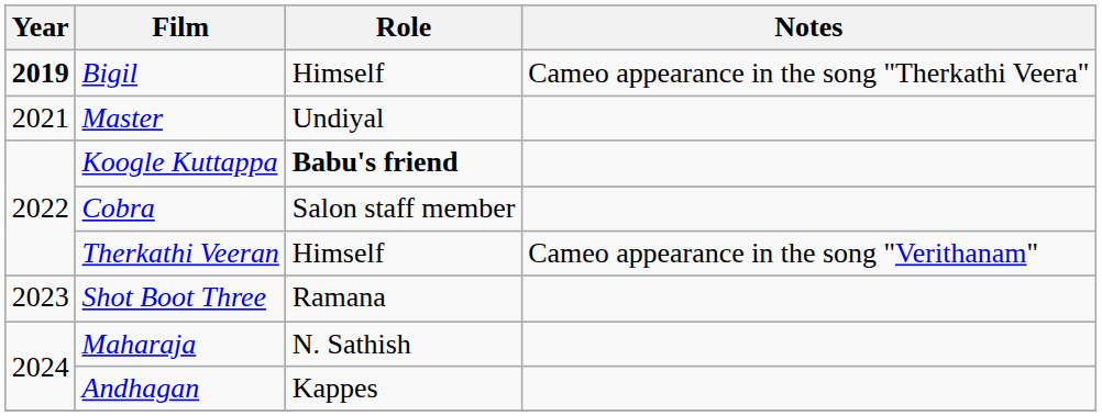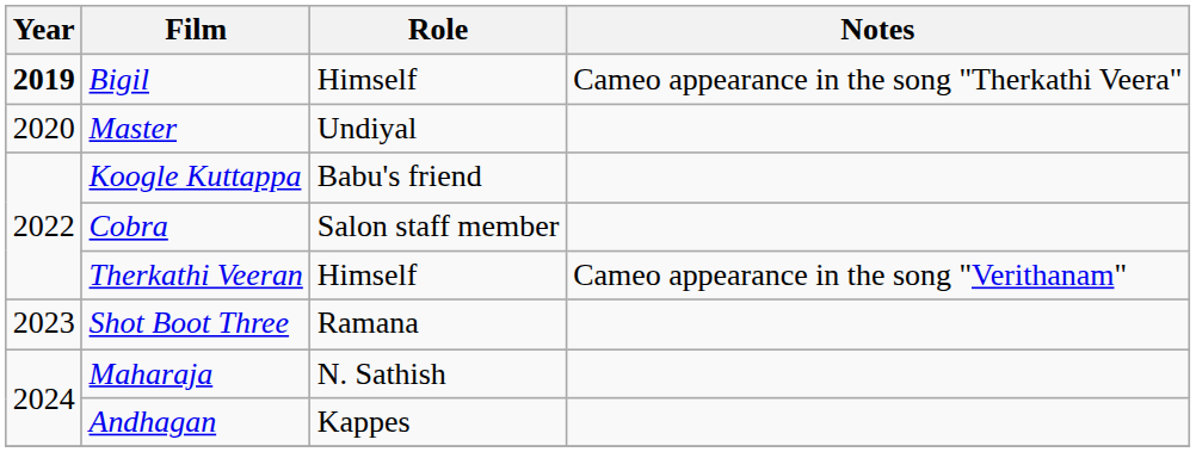Master | Year: 2021 -> 2020
Koogle Kuttappa | Role: bold -> normal
